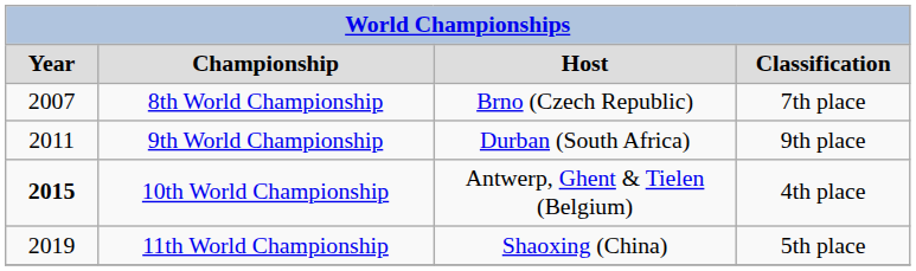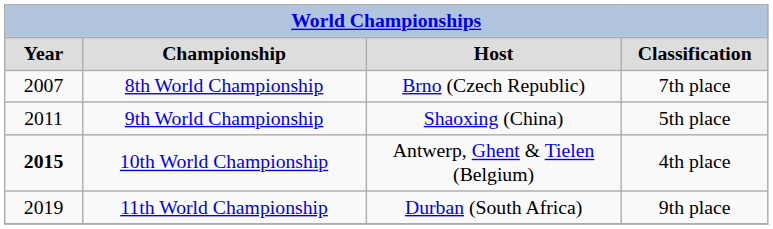9th World Championship | column 3: Durban (South Africa) -> Shaoxing (China)
9th World Championship | column 4: 9th place -> 5th place
11th World Championship | column 3: Shaoxing (China) -> Durban (South Africa)
11th World Championship | column 4: 5th place -> 9th place
